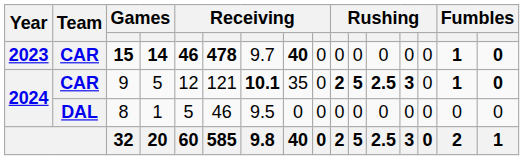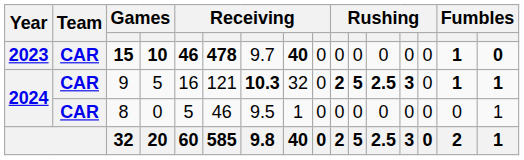15 | column 4: 14 -> 10
9 | column 5: 12 -> 16
9 | column 7: 10.1 -> 10.3
9 | column 8: 35 -> 32
9 | column 16: 0 -> 1
8 | Team: DAL -> CAR
8 | column 4: 1 -> 0
8 | column 8: 0 -> 1
8 | column 16: 0 -> 1
